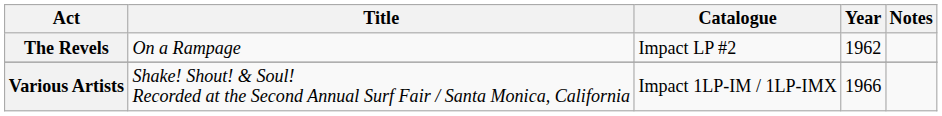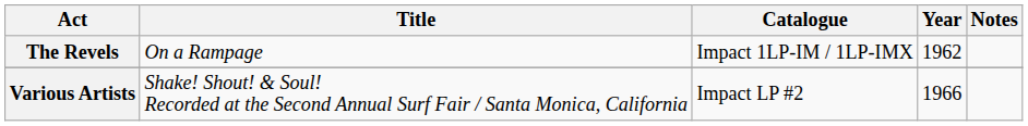The Revels | Catalogue: Impact LP #2 -> Impact 1LP-IM / 1LP-IMX
Various Artists | Catalogue: Impact 1LP-IM / 1LP-IMX -> Impact LP #2
